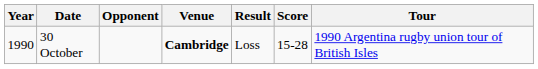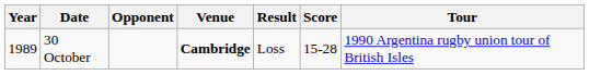30 October | Year: 1990 -> 1989
